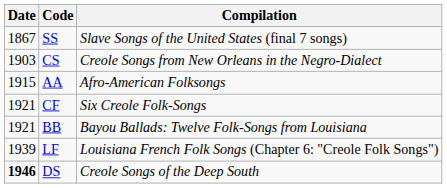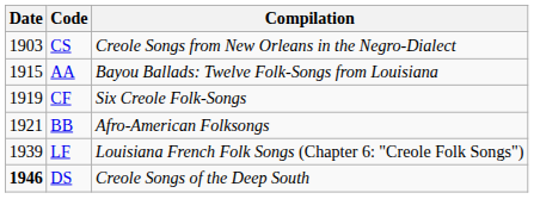- row: 1867 | SS | Slave Songs of the United States (final 7 songs)
AA | Compilation: Afro-American Folksongs -> Bayou Ballads: Twelve Folk-Songs from Louisiana
CF | Date: 1921 -> 1919
BB | Compilation: Bayou Ballads: Twelve Folk-Songs from Louisiana -> Afro-American Folksongs
